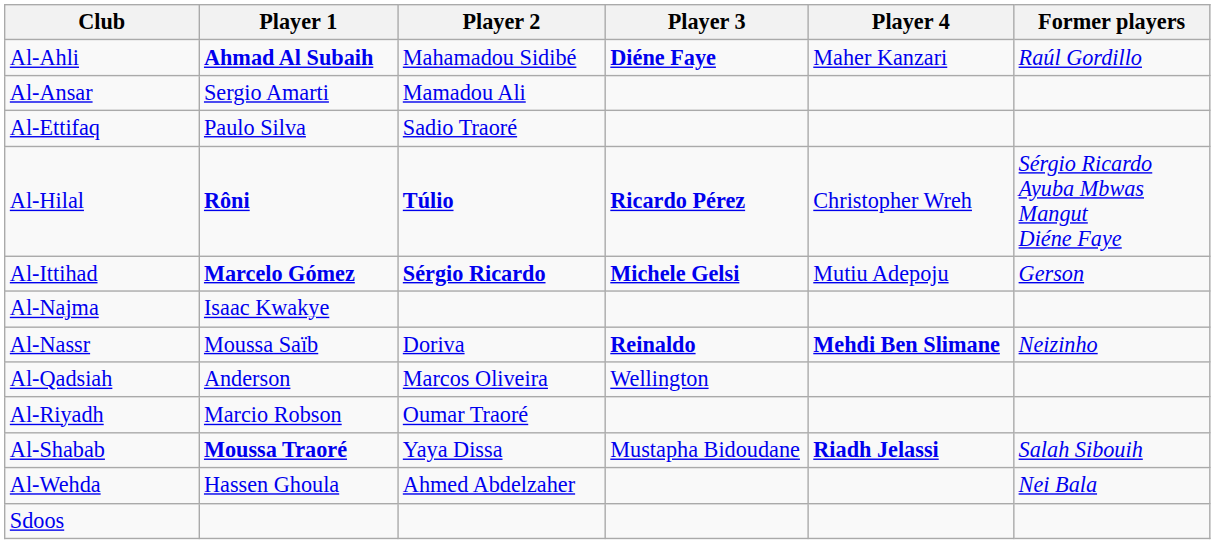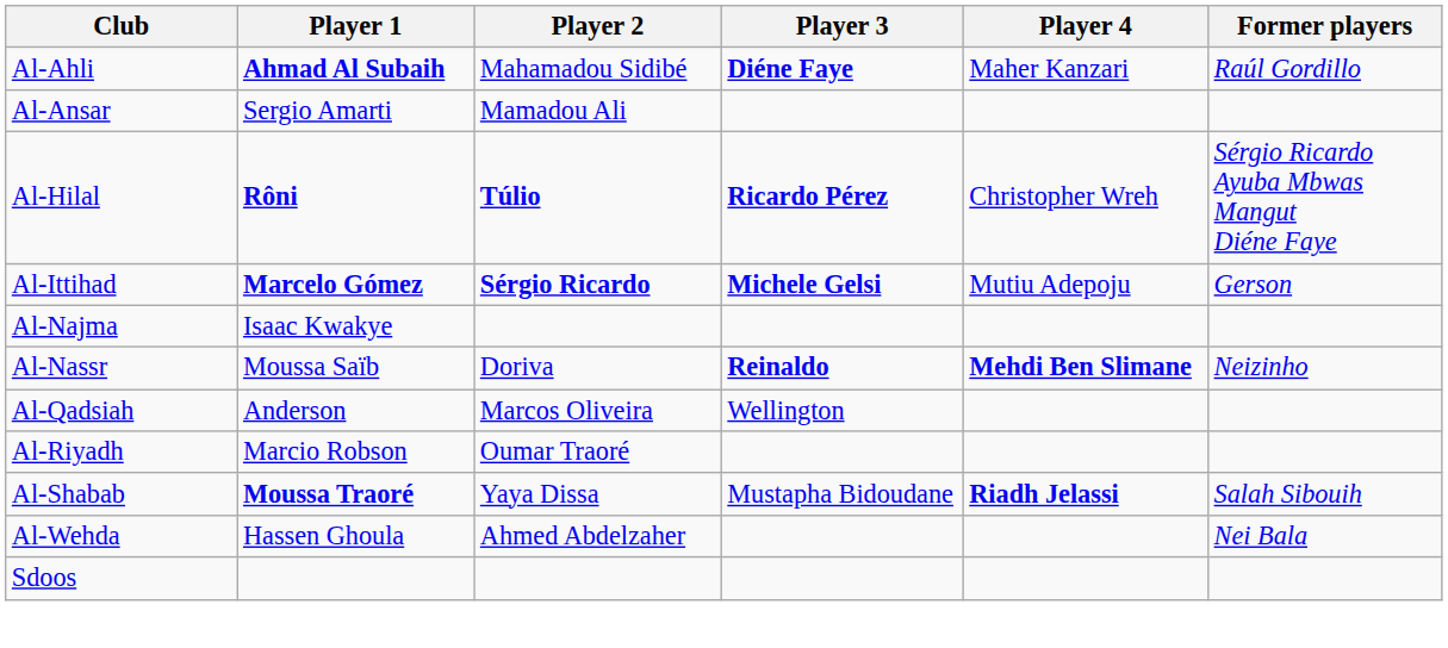- row: Al-Ettifaq | Paulo Silva | Sadio Traoré
